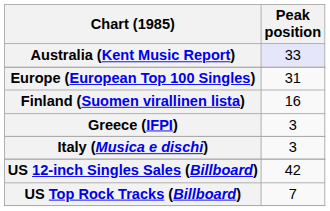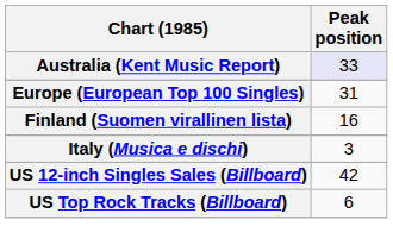- row: Greece (IFPI) | 3
US Top Rock Tracks (Billboard) | Peak position: 7 -> 6
